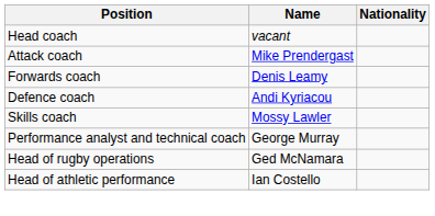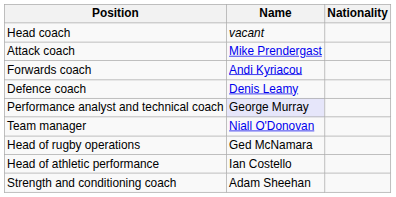Forwards coach | Name: Denis Leamy -> Andi Kyriacou
Defence coach | Name: Andi Kyriacou -> Denis Leamy
- row: Skills coach | Mossy Lawler
Performance analyst and technical coach | Name: no background -> lavender background
+ row: Team manager | Niall O'Donovan
+ row: Strength and conditioning coach | Adam Sheehan
